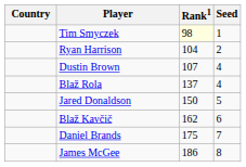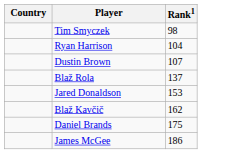- column: Seed | 1 | 2 | 4 | 4 | 5 | 6 | 7 | 8
Tim Smyczek | Rank1: lightyellow background -> no background
Jared Donaldson | Rank1: 150 -> 153
